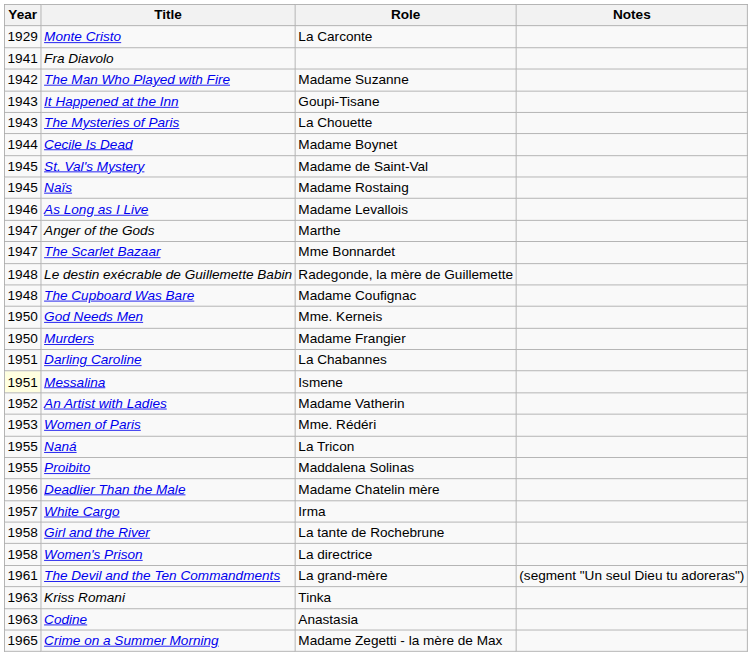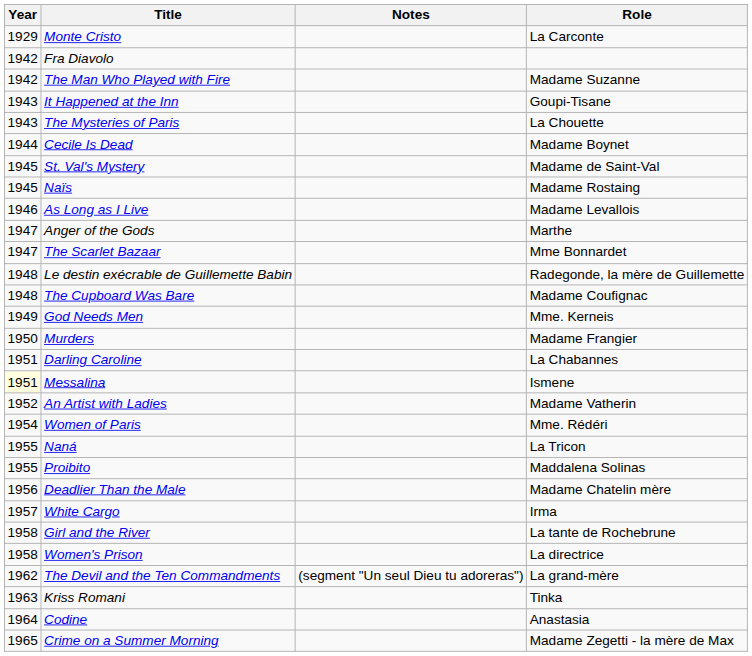columns swapped: Role <-> Notes
Fra Diavolo | Year: 1941 -> 1942
God Needs Men | Year: 1950 -> 1949
Women of Paris | Year: 1953 -> 1954
The Devil and the Ten Commandments | Year: 1961 -> 1962
Codine | Year: 1963 -> 1964
